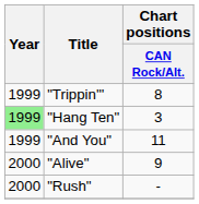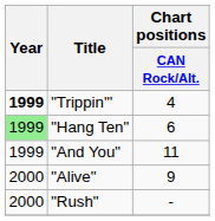"Trippin'" | Year: normal -> bold
"Trippin'" | Chart positions / CAN Rock/Alt.: 8 -> 4
"Hang Ten" | Chart positions / CAN Rock/Alt.: 3 -> 6
